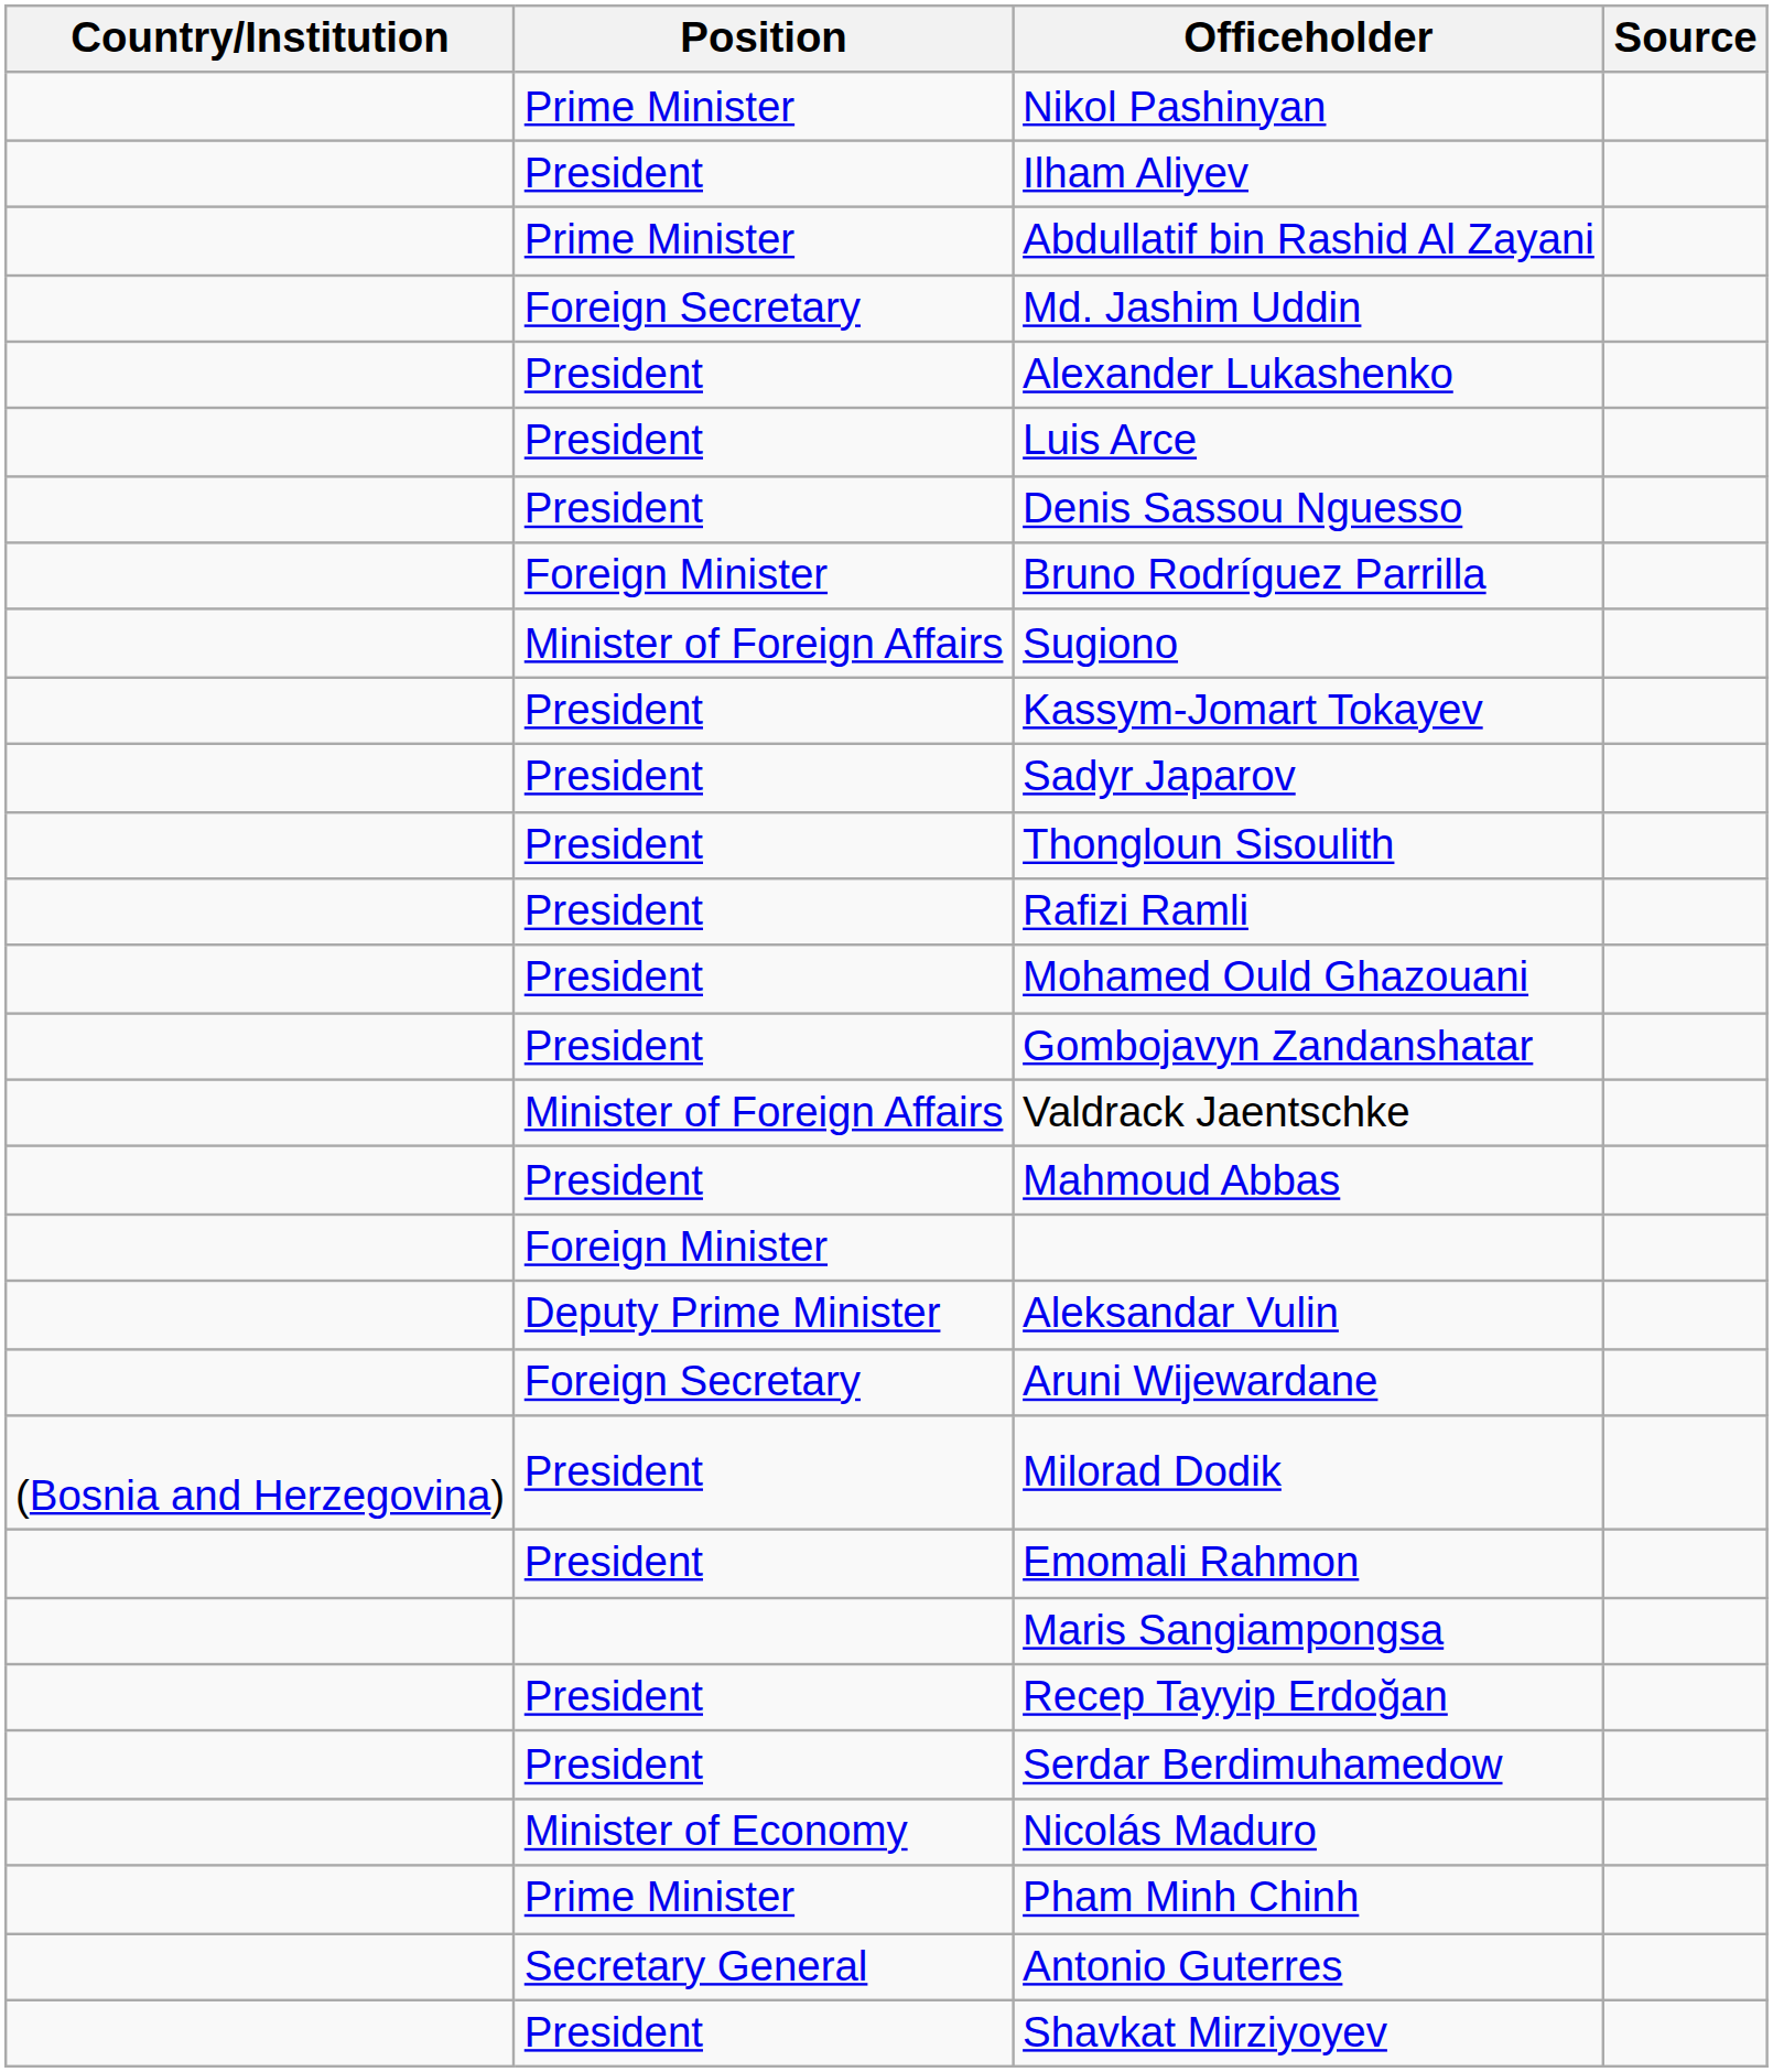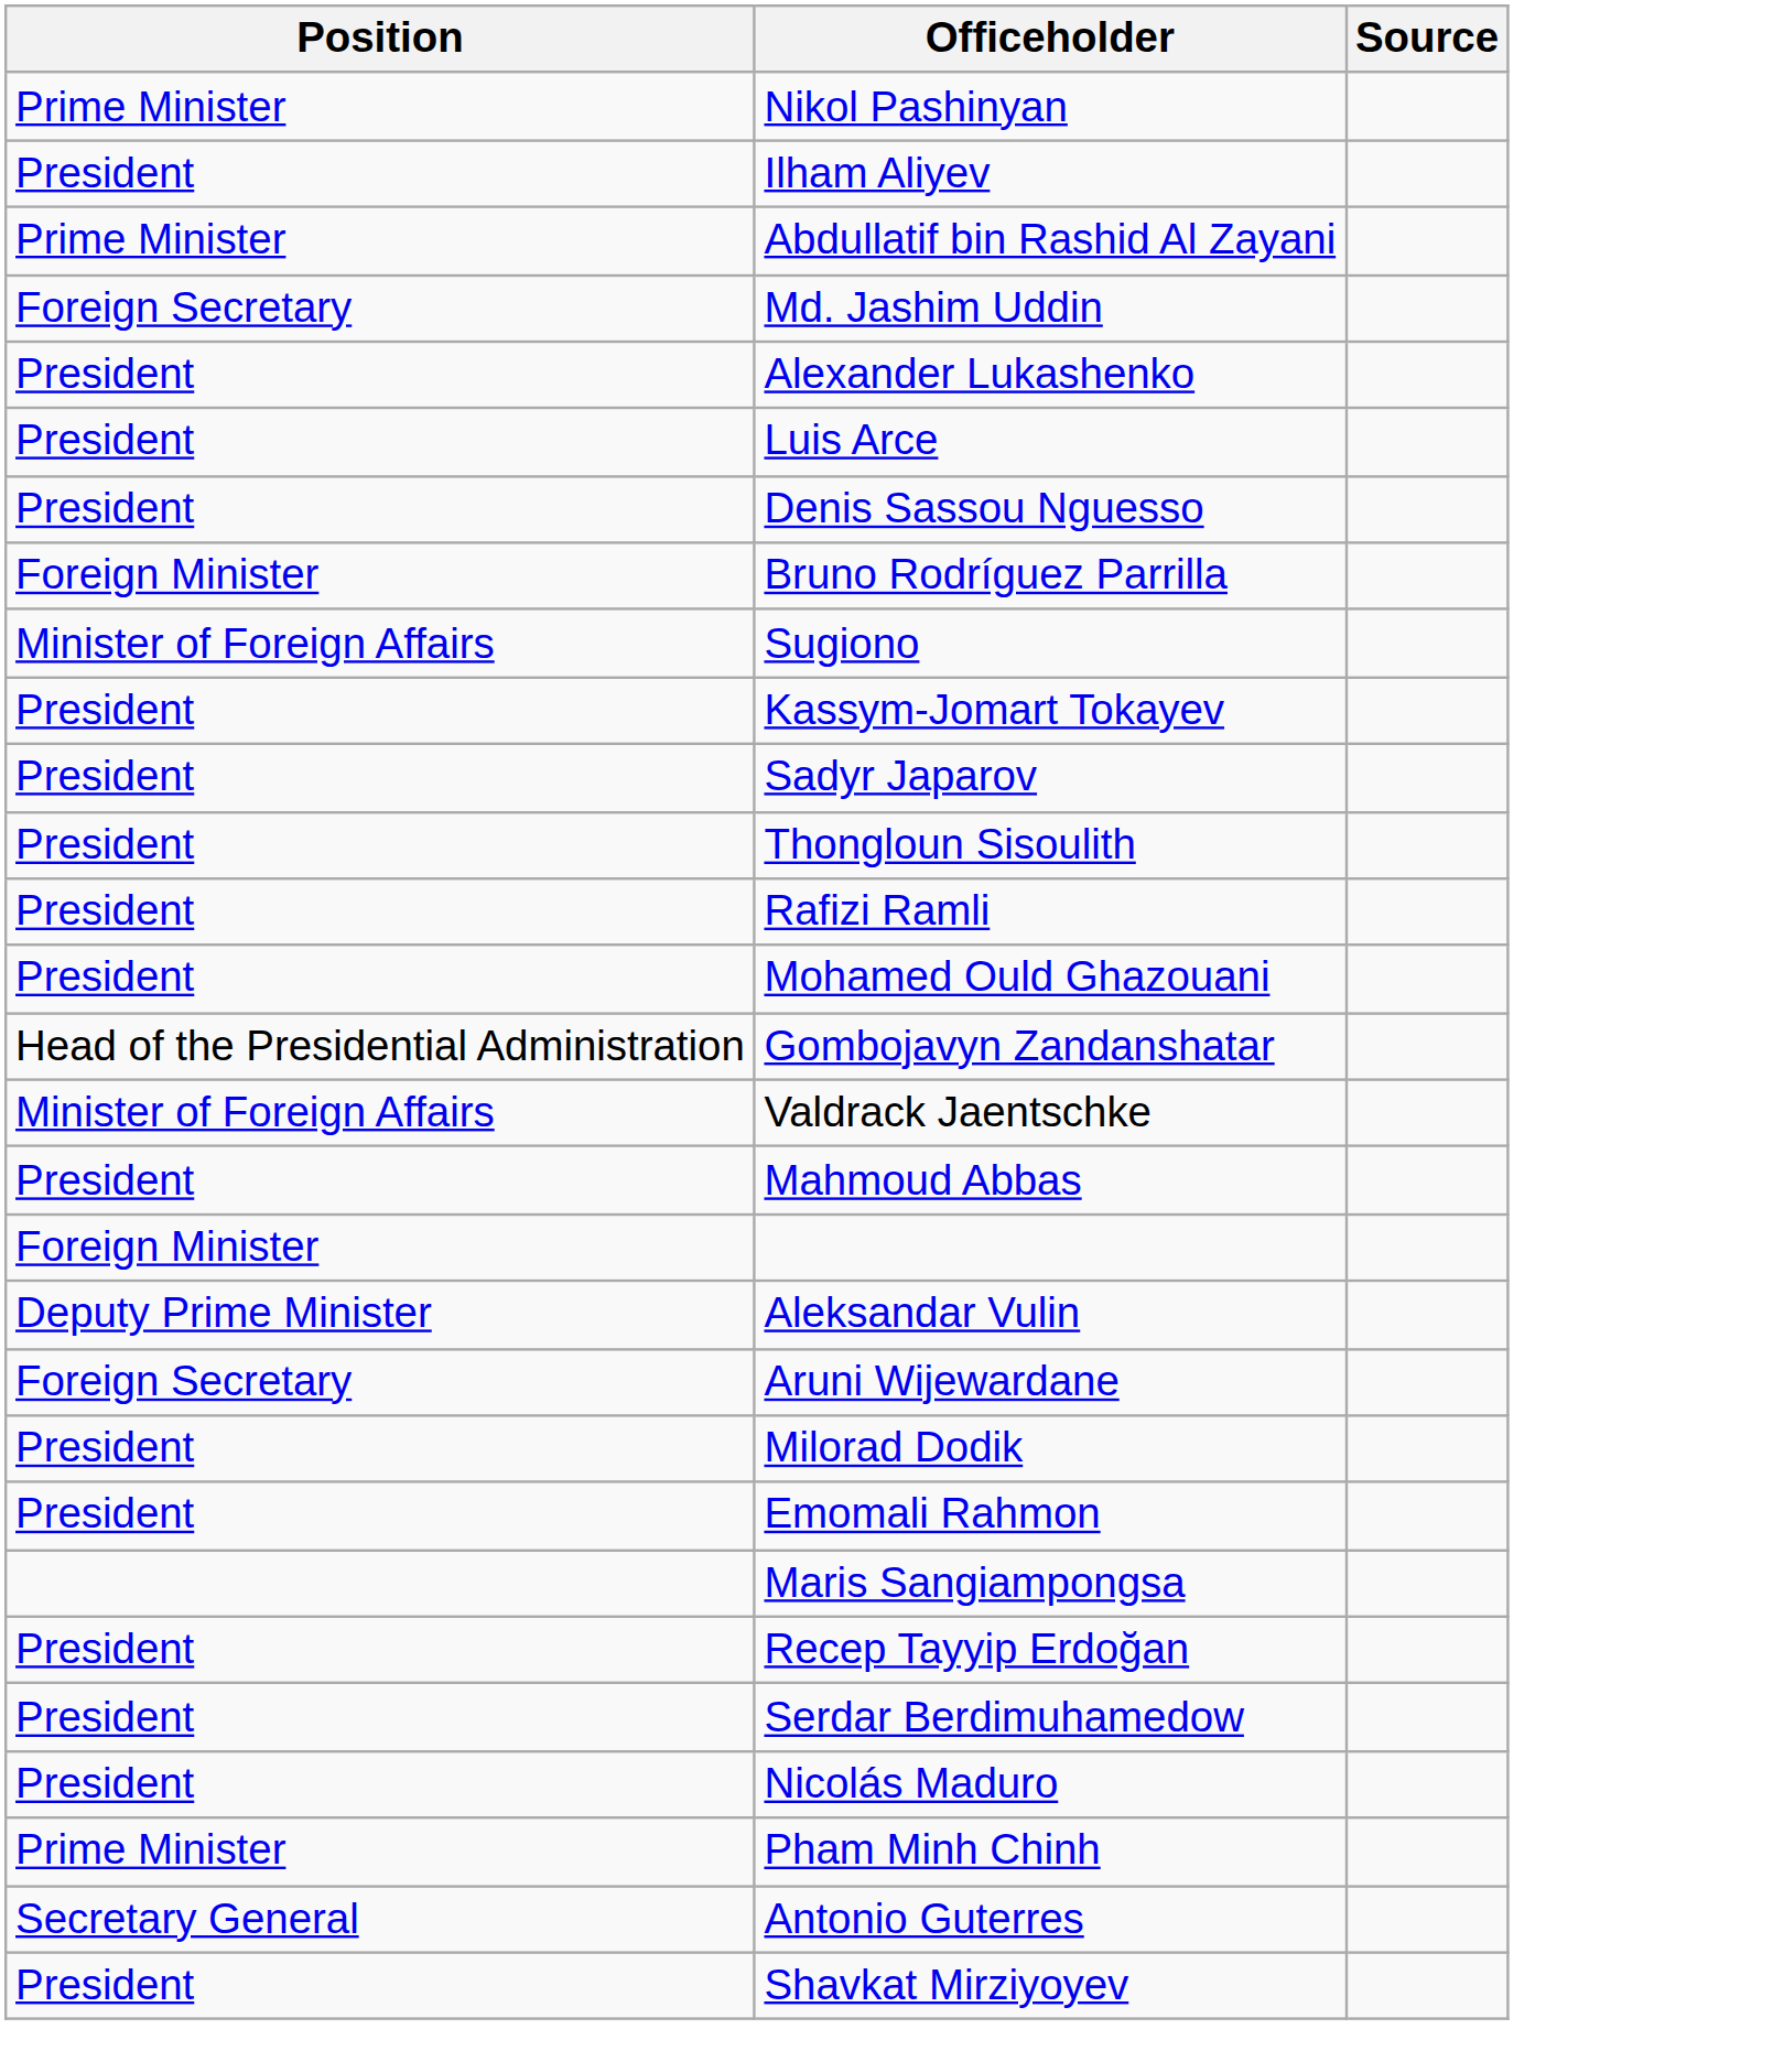- column: Country/Institution | (Bosnia and Herzegovina)
Gombojavyn Zandanshatar | Position: President -> Head of the Presidential Administration
Nicolás Maduro | Position: Minister of Economy -> President
